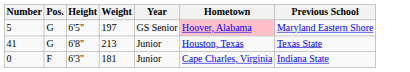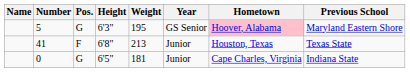+ column: Name
5 | Height: 6'5" -> 6'3"
5 | Weight: 197 -> 195
41 | Pos.: G -> F
0 | Pos.: F -> G
0 | Height: 6'3" -> 6'5"
